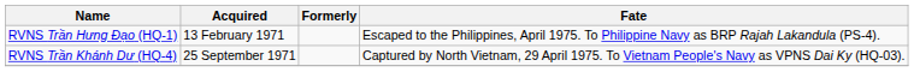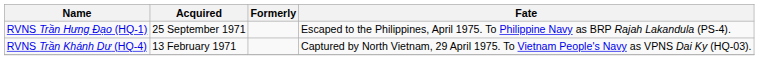RVNS Trần Hưng Đạo (HQ-1) | Acquired: 13 February 1971 -> 25 September 1971
RVNS Trần Khánh Dư (HQ-4) | Acquired: 25 September 1971 -> 13 February 1971
